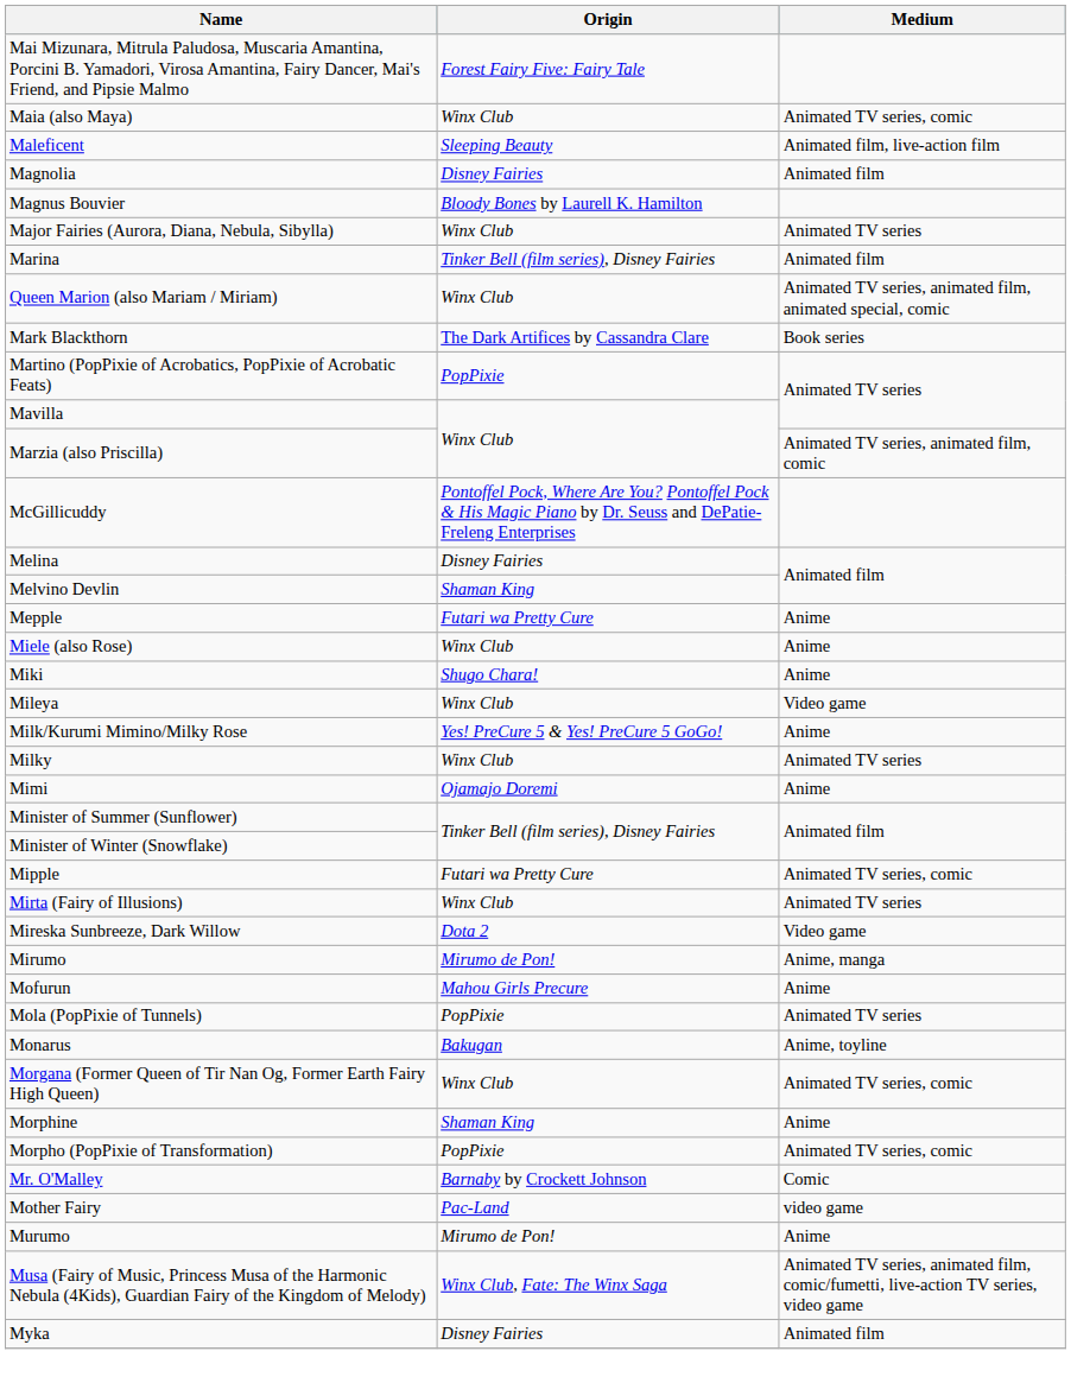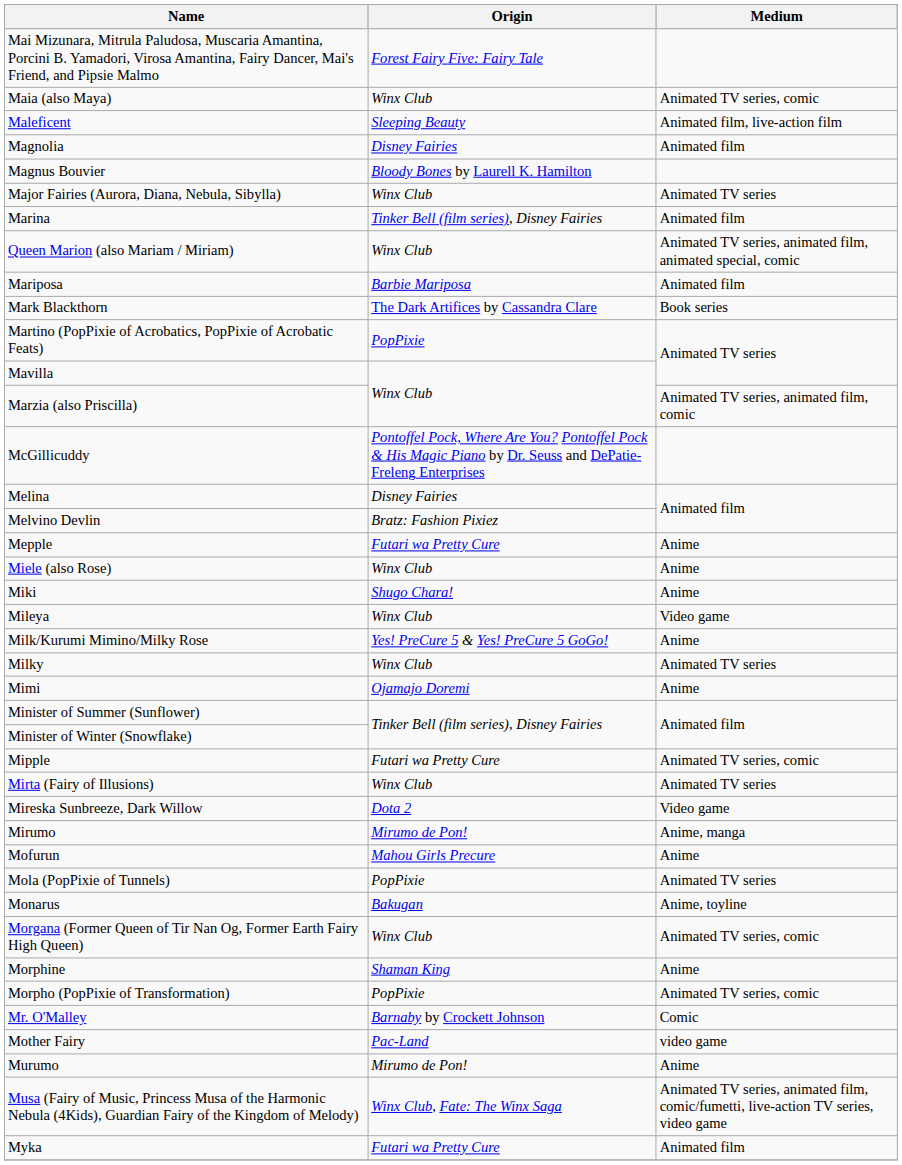+ row: Mariposa | Barbie Mariposa | Animated film
Melvino Devlin | Origin: Shaman King -> Bratz: Fashion Pixiez
Myka | Origin: Disney Fairies -> Futari wa Pretty Cure
